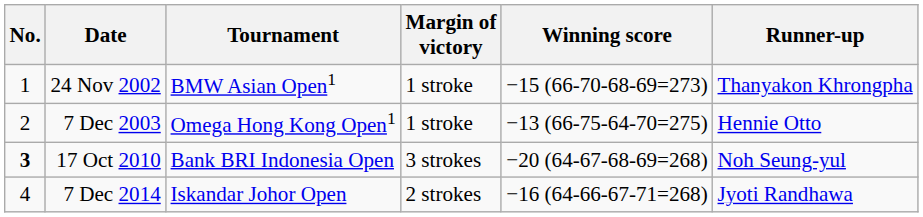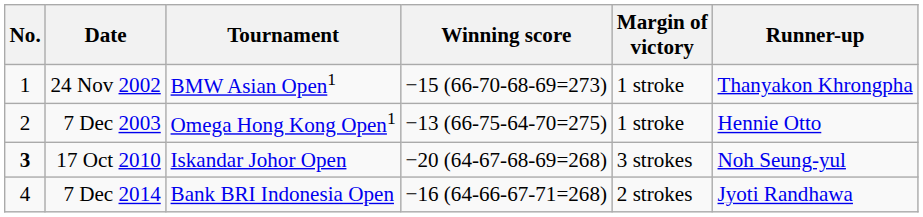columns swapped: Winning score <-> Margin of victory
17 Oct 2010 | Tournament: Bank BRI Indonesia Open -> Iskandar Johor Open
7 Dec 2014 | Tournament: Iskandar Johor Open -> Bank BRI Indonesia Open
